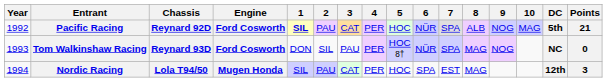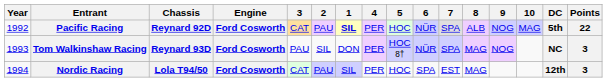columns swapped: 1 <-> 3
Pacific Racing | Points: 21 -> 22
Tom Walkinshaw Racing | Points: 0 -> 3
Nordic Racing | Engine: Mugen Honda -> Ford Cosworth
